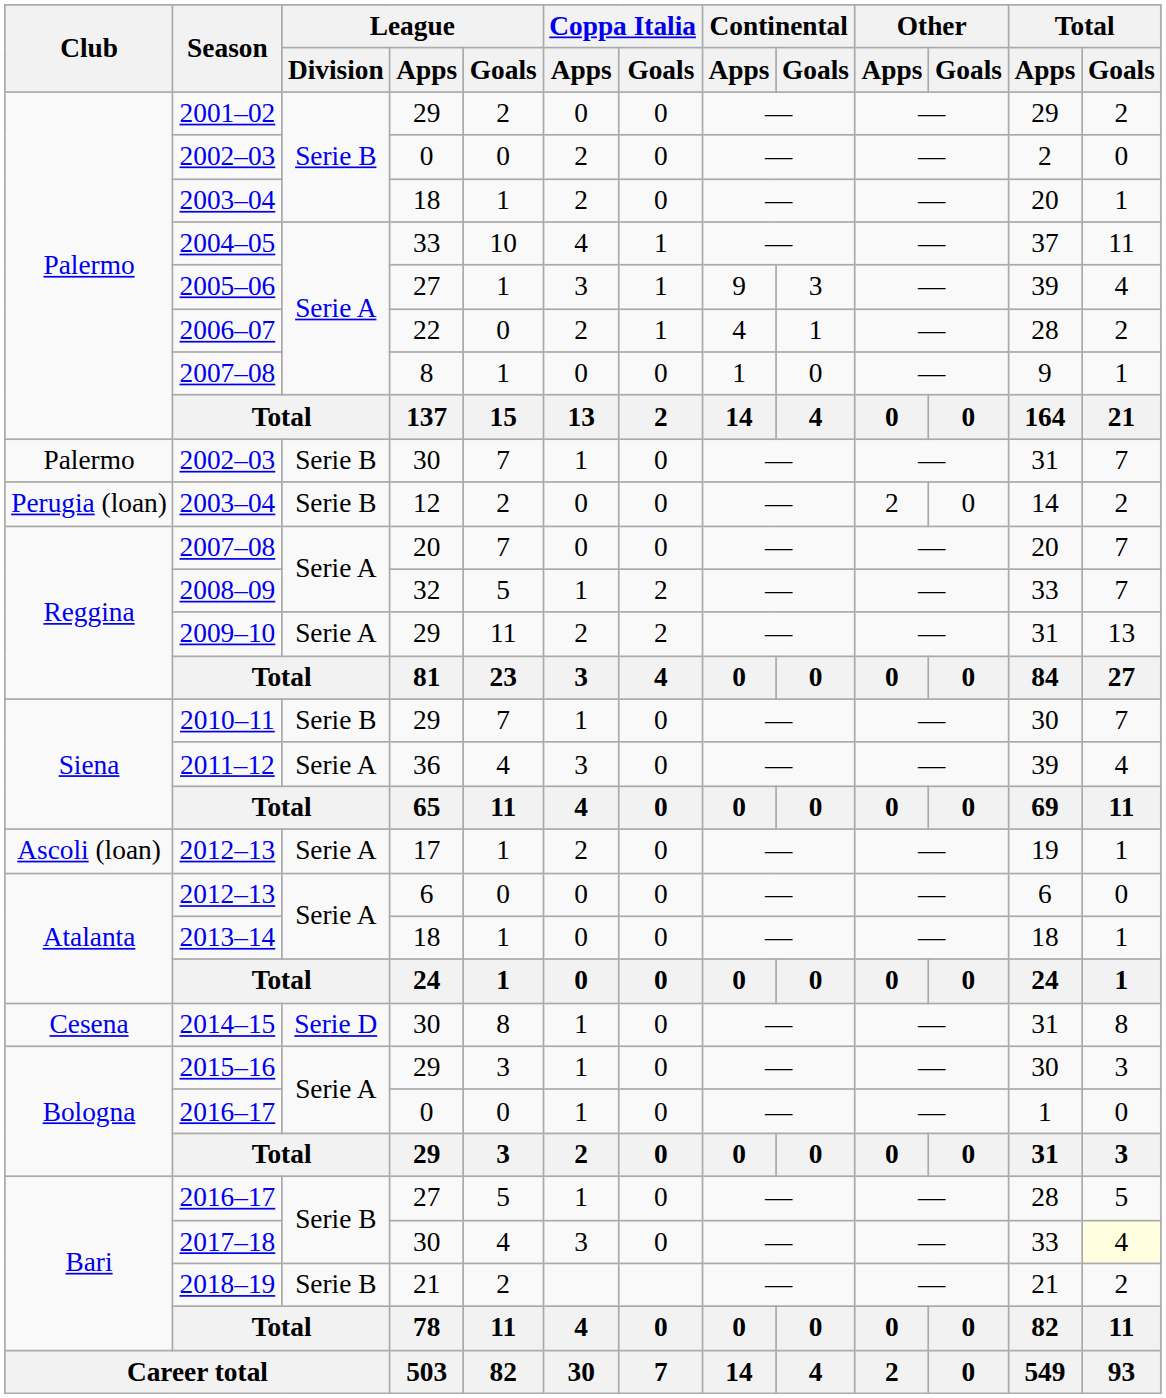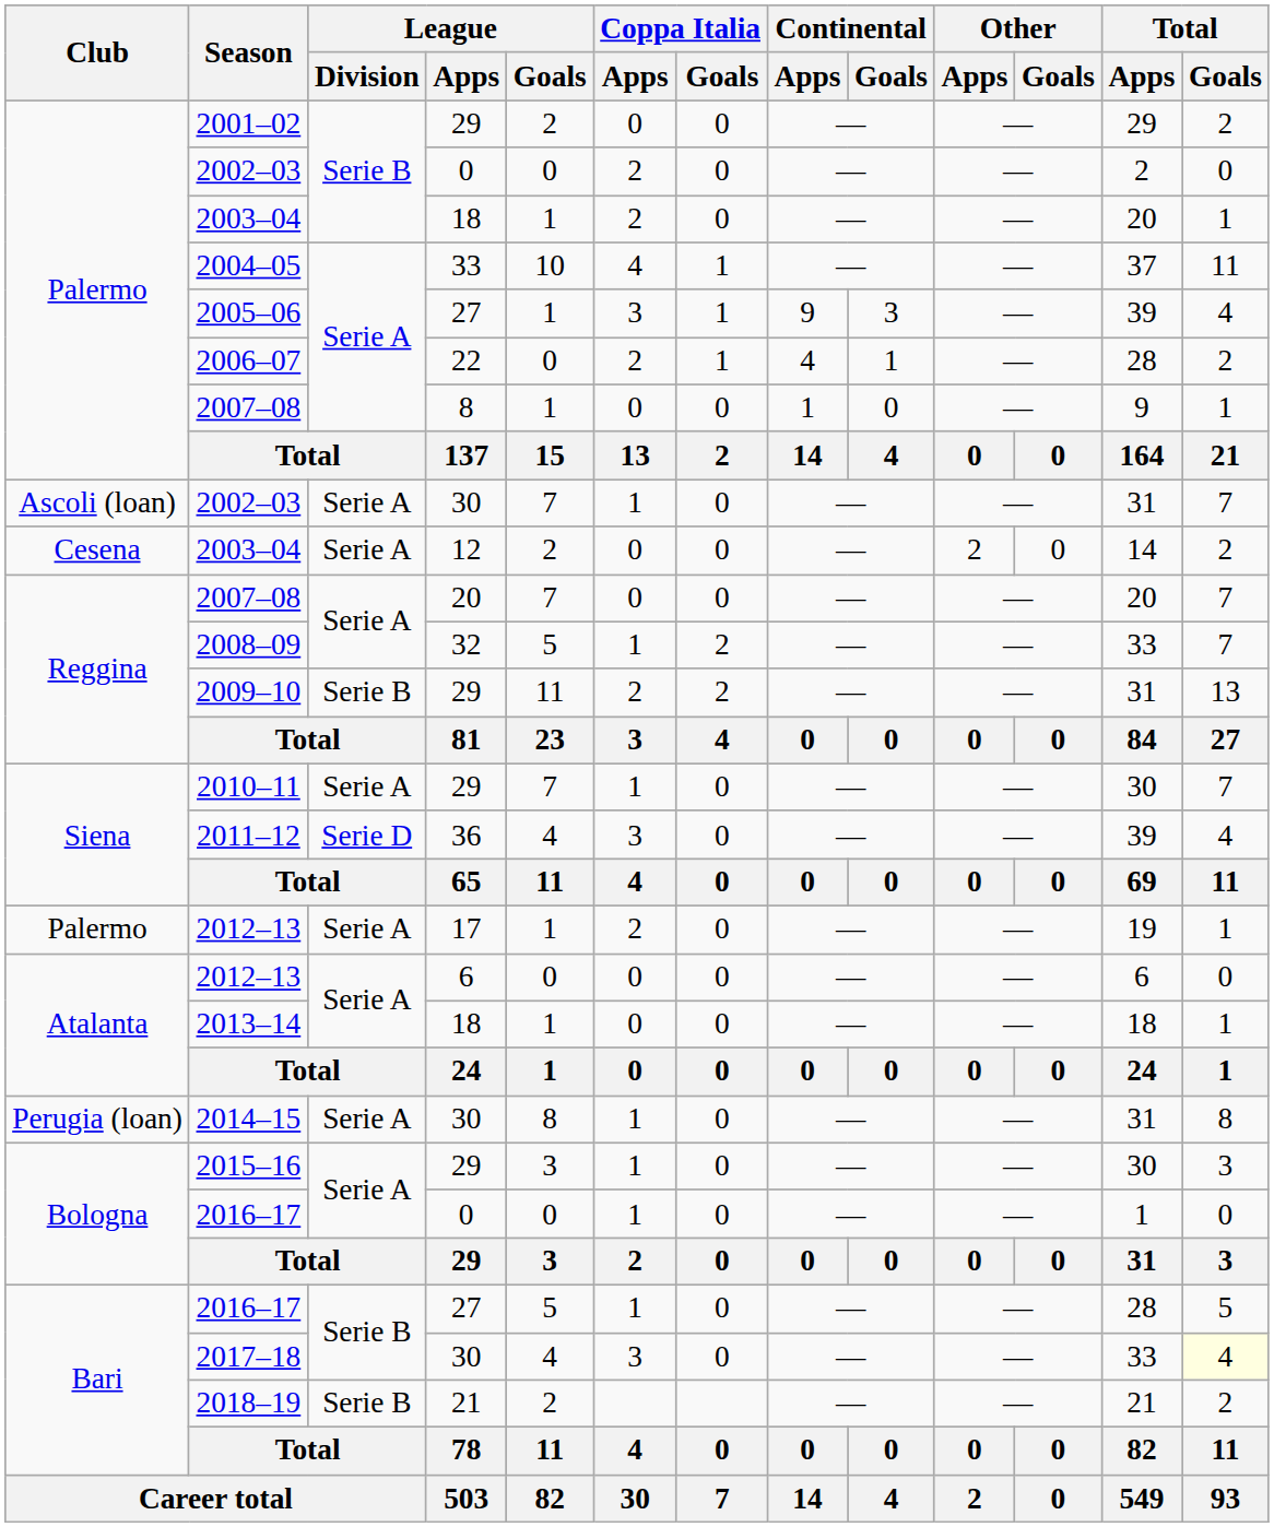2002–03 / 30 | Club: Palermo -> Ascoli (loan)
2002–03 / 30 | League / Division: Serie B -> Serie A
2003–04 / 12 | Club: Perugia (loan) -> Cesena
2003–04 / 12 | League / Division: Serie B -> Serie A
2009–10 | League / Division: Serie A -> Serie B
2010–11 | League / Division: Serie B -> Serie A
2011–12 | League / Division: Serie A -> Serie D
2012–13 / 17 | Club: Ascoli (loan) -> Palermo
2014–15 | Club: Cesena -> Perugia (loan)
2014–15 | League / Division: Serie D -> Serie A
